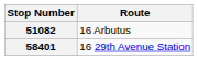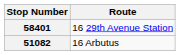rows swapped: 51082 <-> 58401
